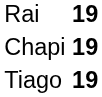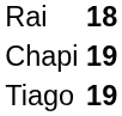Rai | column 2: 19 -> 18
